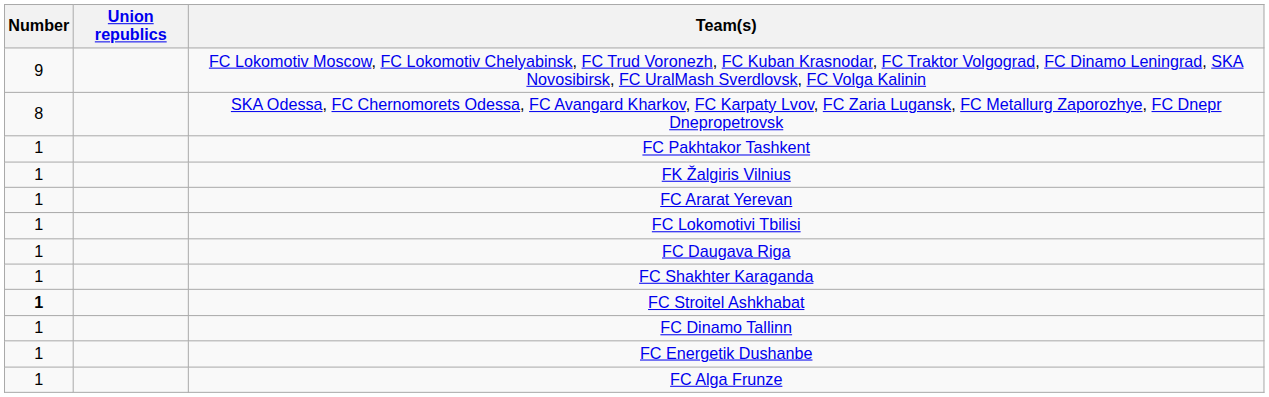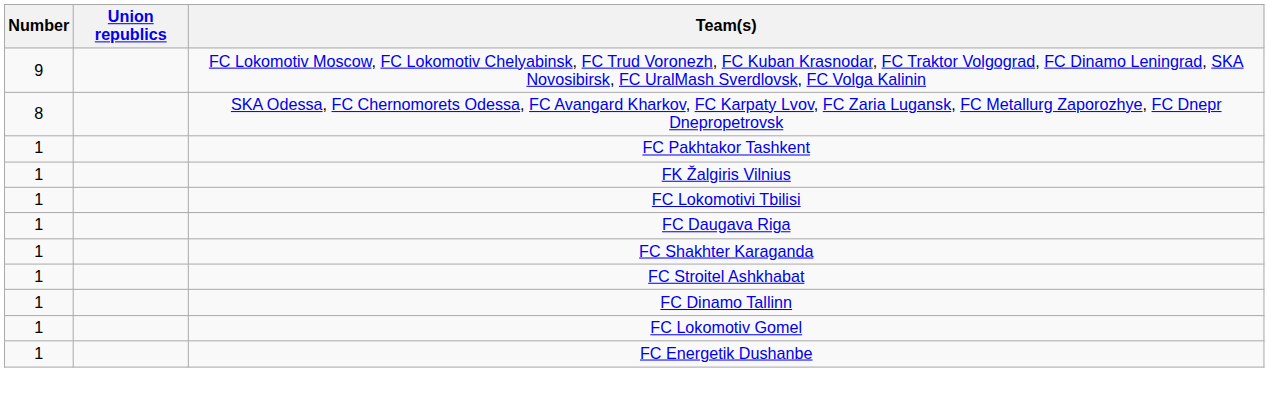- row: 1 | FC Ararat Yerevan
FC Stroitel Ashkhabat | Number: bold -> normal
+ row: 1 | FC Lokomotiv Gomel
- row: 1 | FC Alga Frunze
